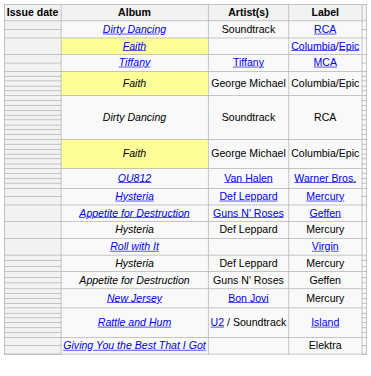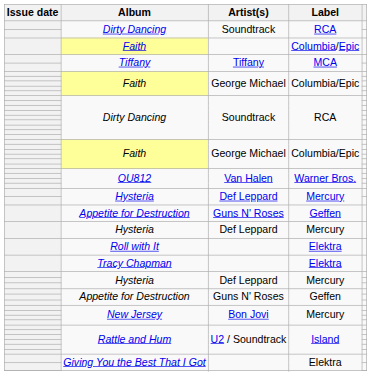Roll with It | Label: Virgin -> Elektra
+ row: Tracy Chapman | Elektra
